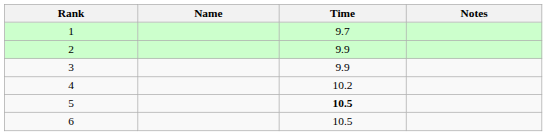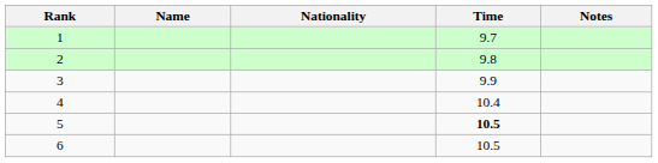+ column: Nationality
2 | Time: 9.9 -> 9.8
4 | Time: 10.2 -> 10.4
